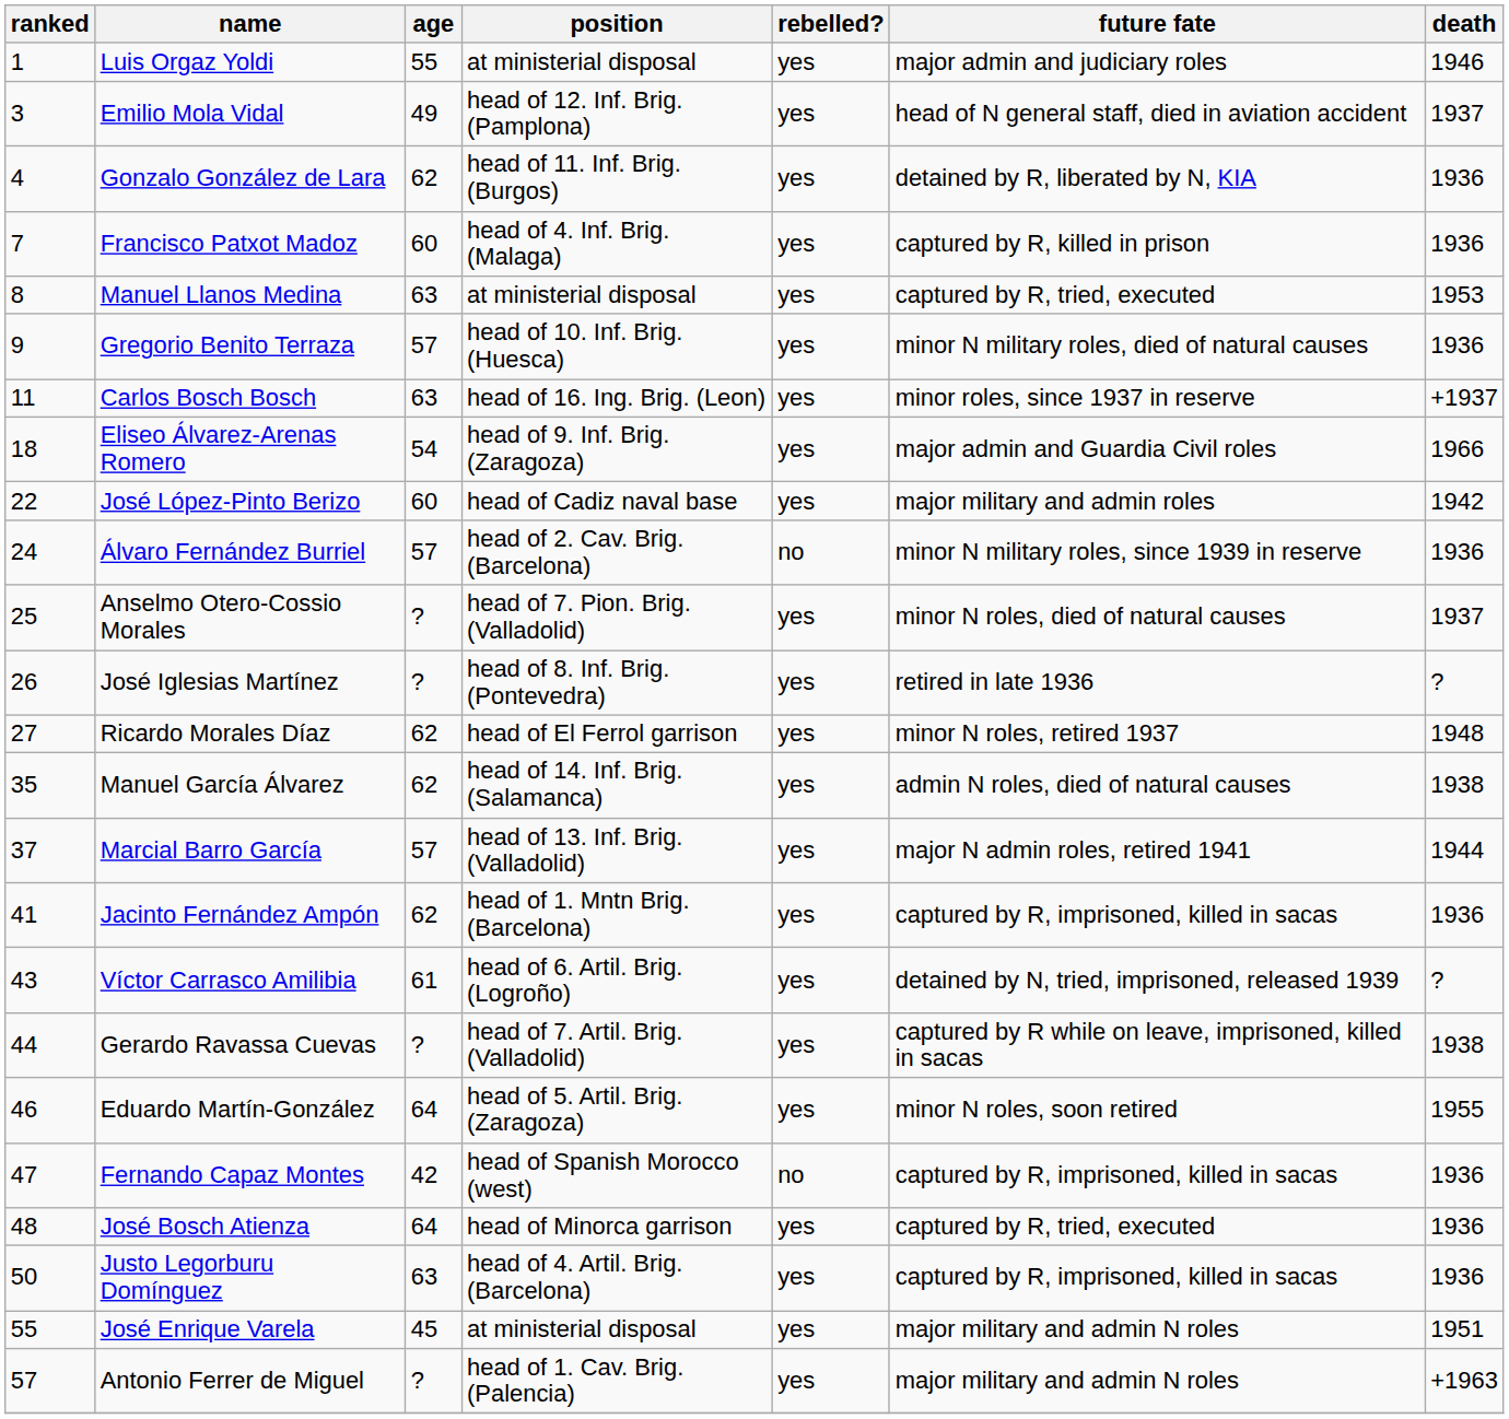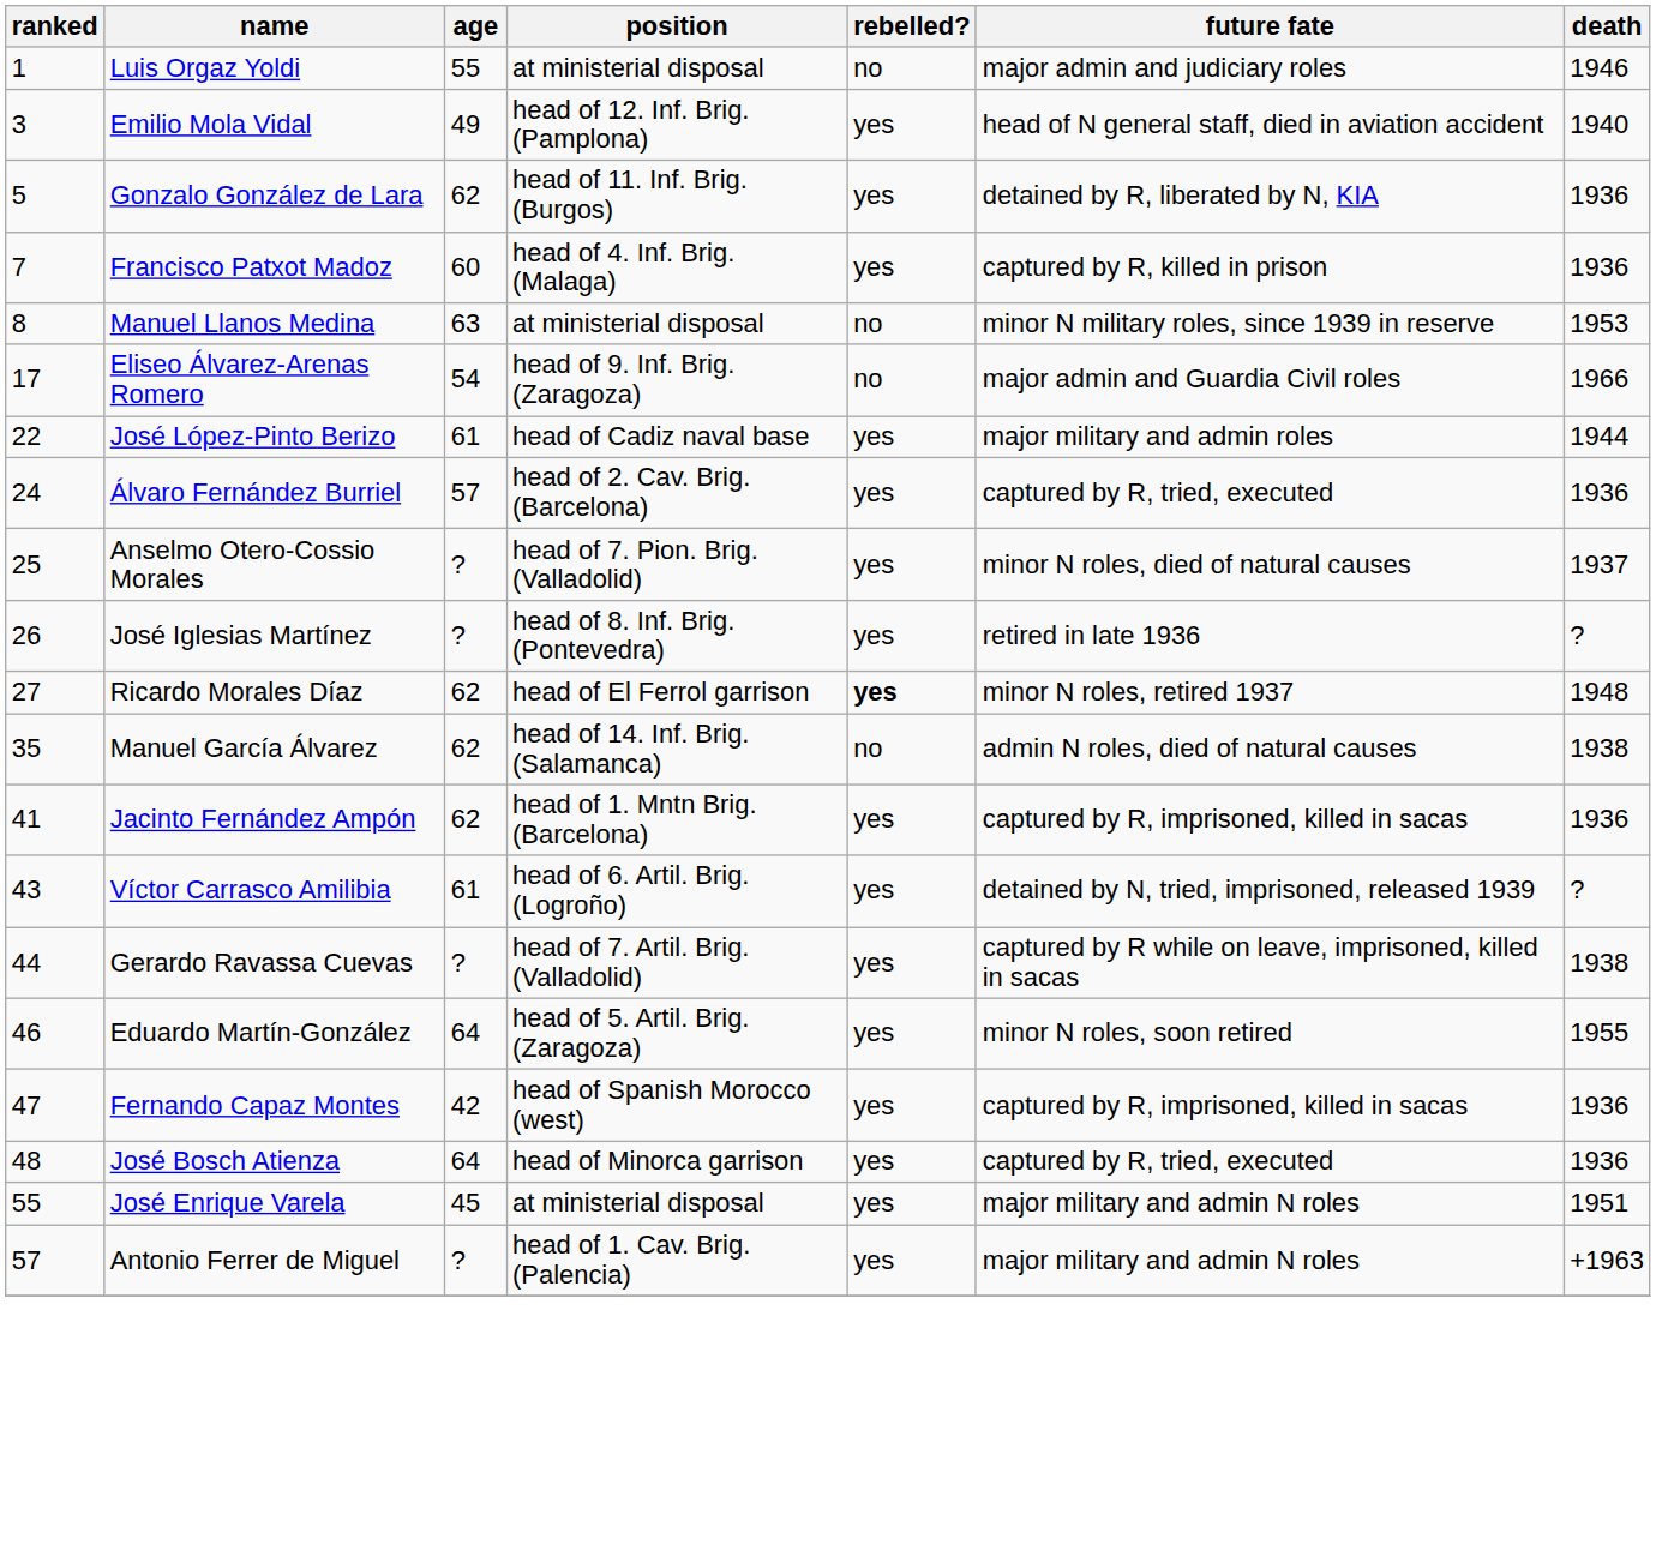Luis Orgaz Yoldi | rebelled?: yes -> no
Emilio Mola Vidal | death: 1937 -> 1940
Gonzalo González de Lara | ranked: 4 -> 5
Manuel Llanos Medina | rebelled?: yes -> no
Manuel Llanos Medina | future fate: captured by R, tried, executed -> minor N military roles, since 1939 in reserve
- row: 9 | Gregorio Benito Terraza | 57 | head of 10. Inf. Brig. (Huesca) | yes | minor N military roles, died of natural causes | 1936
- row: 11 | Carlos Bosch Bosch | 63 | head of 16. Ing. Brig. (Leon) | yes | minor roles, since 1937 in reserve | +1937
Eliseo Álvarez-Arenas Romero | ranked: 18 -> 17
Eliseo Álvarez-Arenas Romero | rebelled?: yes -> no
José López-Pinto Berizo | age: 60 -> 61
José López-Pinto Berizo | death: 1942 -> 1944
Álvaro Fernández Burriel | rebelled?: no -> yes
Álvaro Fernández Burriel | future fate: minor N military roles, since 1939 in reserve -> captured by R, tried, executed
Ricardo Morales Díaz | rebelled?: normal -> bold
Manuel García Álvarez | rebelled?: yes -> no
- row: 37 | Marcial Barro García | 57 | head of 13. Inf. Brig. (Valladolid) | yes | major N admin roles, retired 1941 | 1944
Fernando Capaz Montes | rebelled?: no -> yes
- row: 50 | Justo Legorburu Domínguez | 63 | head of 4. Artil. Brig. (Barcelona) | yes | captured by R, imprisoned, killed in sacas | 1936
